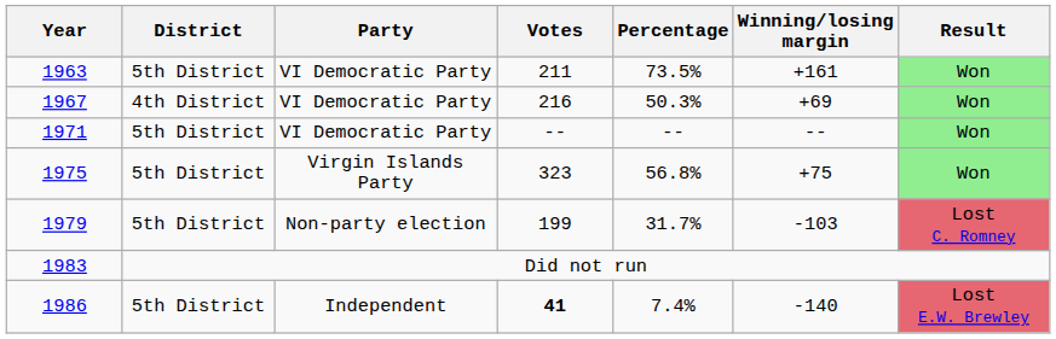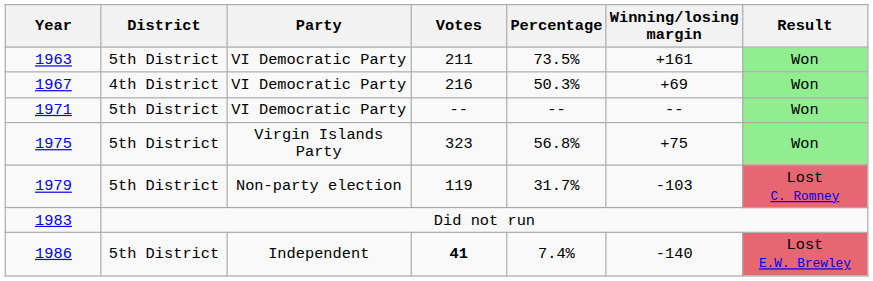1979 | Votes: 199 -> 119
